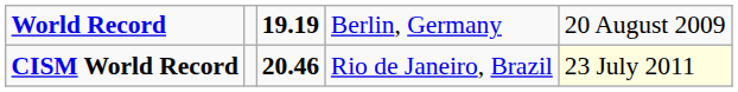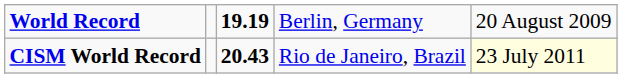CISM World Record | column 3: 20.46 -> 20.43
